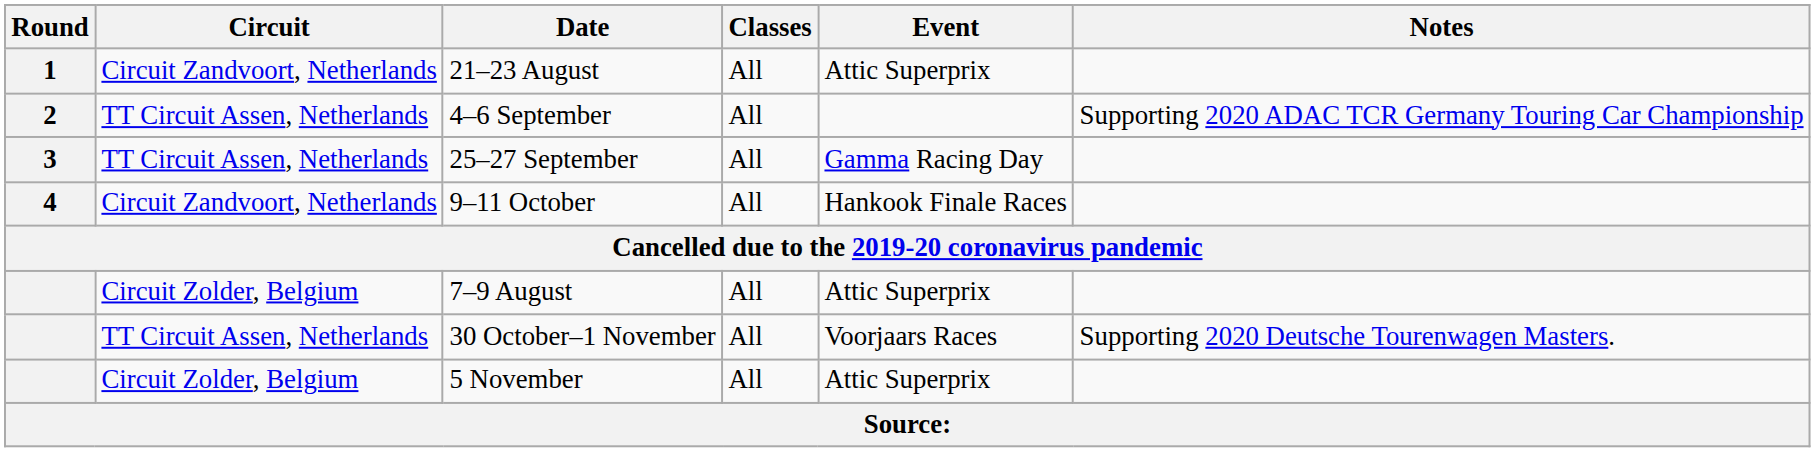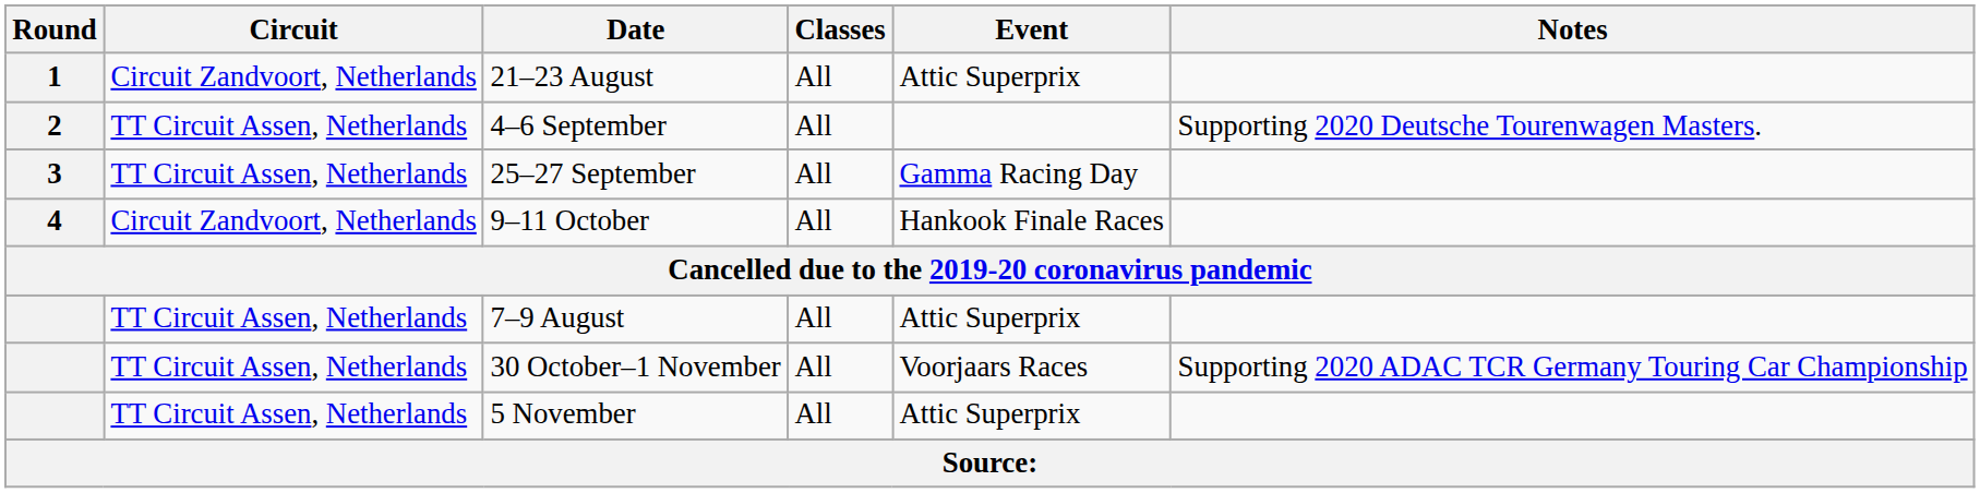4–6 September | Notes: Supporting 2020 ADAC TCR Germany Touring Car Championship -> Supporting 2020 Deutsche Tourenwagen Masters.
7–9 August | Circuit: Circuit Zolder, Belgium -> TT Circuit Assen, Netherlands
30 October–1 November | Notes: Supporting 2020 Deutsche Tourenwagen Masters. -> Supporting 2020 ADAC TCR Germany Touring Car Championship
5 November | Circuit: Circuit Zolder, Belgium -> TT Circuit Assen, Netherlands
